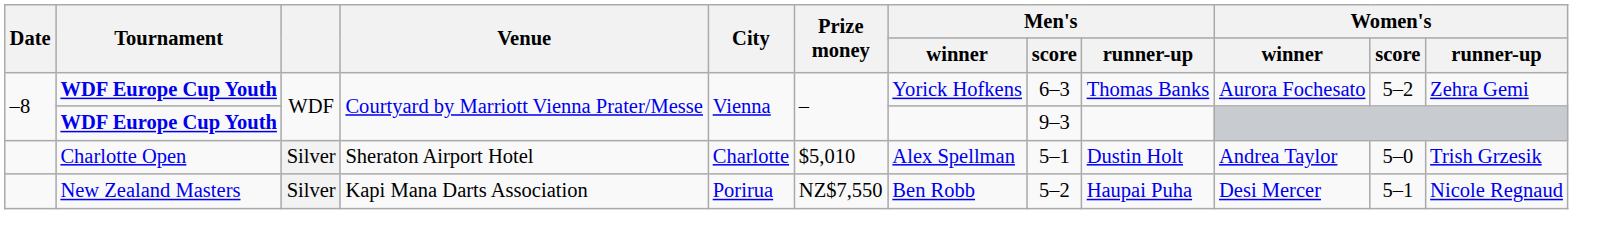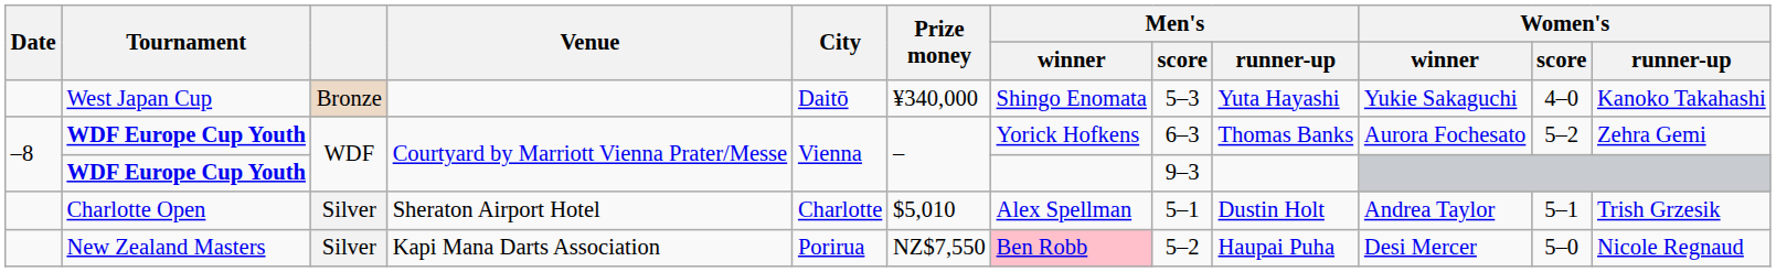+ row: West Japan Cup | Bronze | Daitō | ¥340,000 | Shingo Enomata | 5–3 | Yuta Hayashi | Yukie Sakaguchi | 4–0 | Kanoko Takahashi
Charlotte Open | Women's / score: 5–0 -> 5–1
New Zealand Masters | Men's / winner: no background -> pink background
New Zealand Masters | Women's / score: 5–1 -> 5–0
